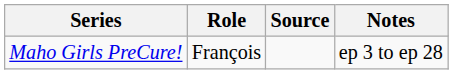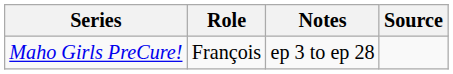columns swapped: Notes <-> Source
